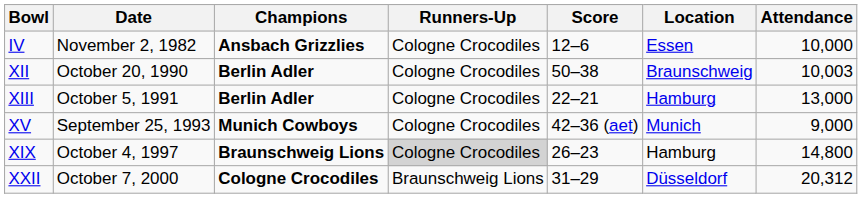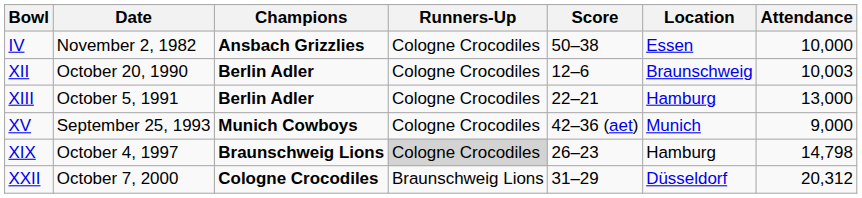IV | Score: 12–6 -> 50–38
XII | Score: 50–38 -> 12–6
XIX | Attendance: 14,800 -> 14,798
